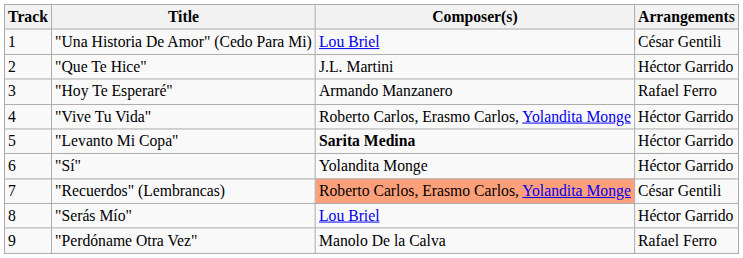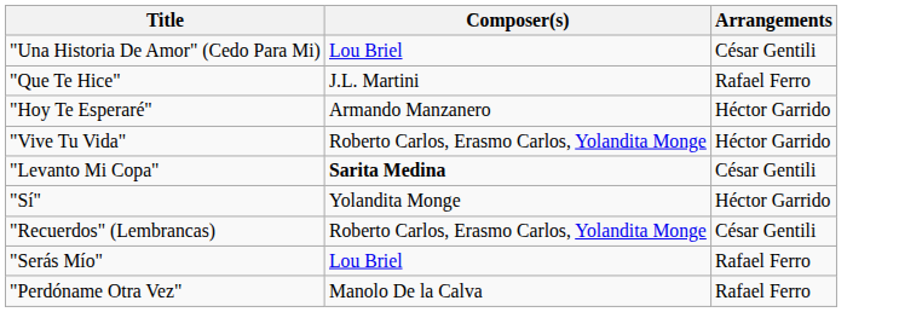- column: Track | 1 | 2 | 3 | 4 | 5 | 6 | 7 | 8 | 9
"Que Te Hice" | Arrangements: Héctor Garrido -> Rafael Ferro
"Hoy Te Esperaré" | Arrangements: Rafael Ferro -> Héctor Garrido
"Levanto Mi Copa" | Arrangements: Héctor Garrido -> César Gentili
"Recuerdos" (Lembrancas) | Composer(s): lightsalmon background -> no background
"Serás Mío" | Arrangements: Héctor Garrido -> Rafael Ferro
